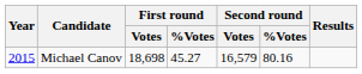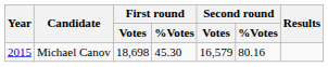Michael Canov | First round / %Votes: 45.27 -> 45.30
